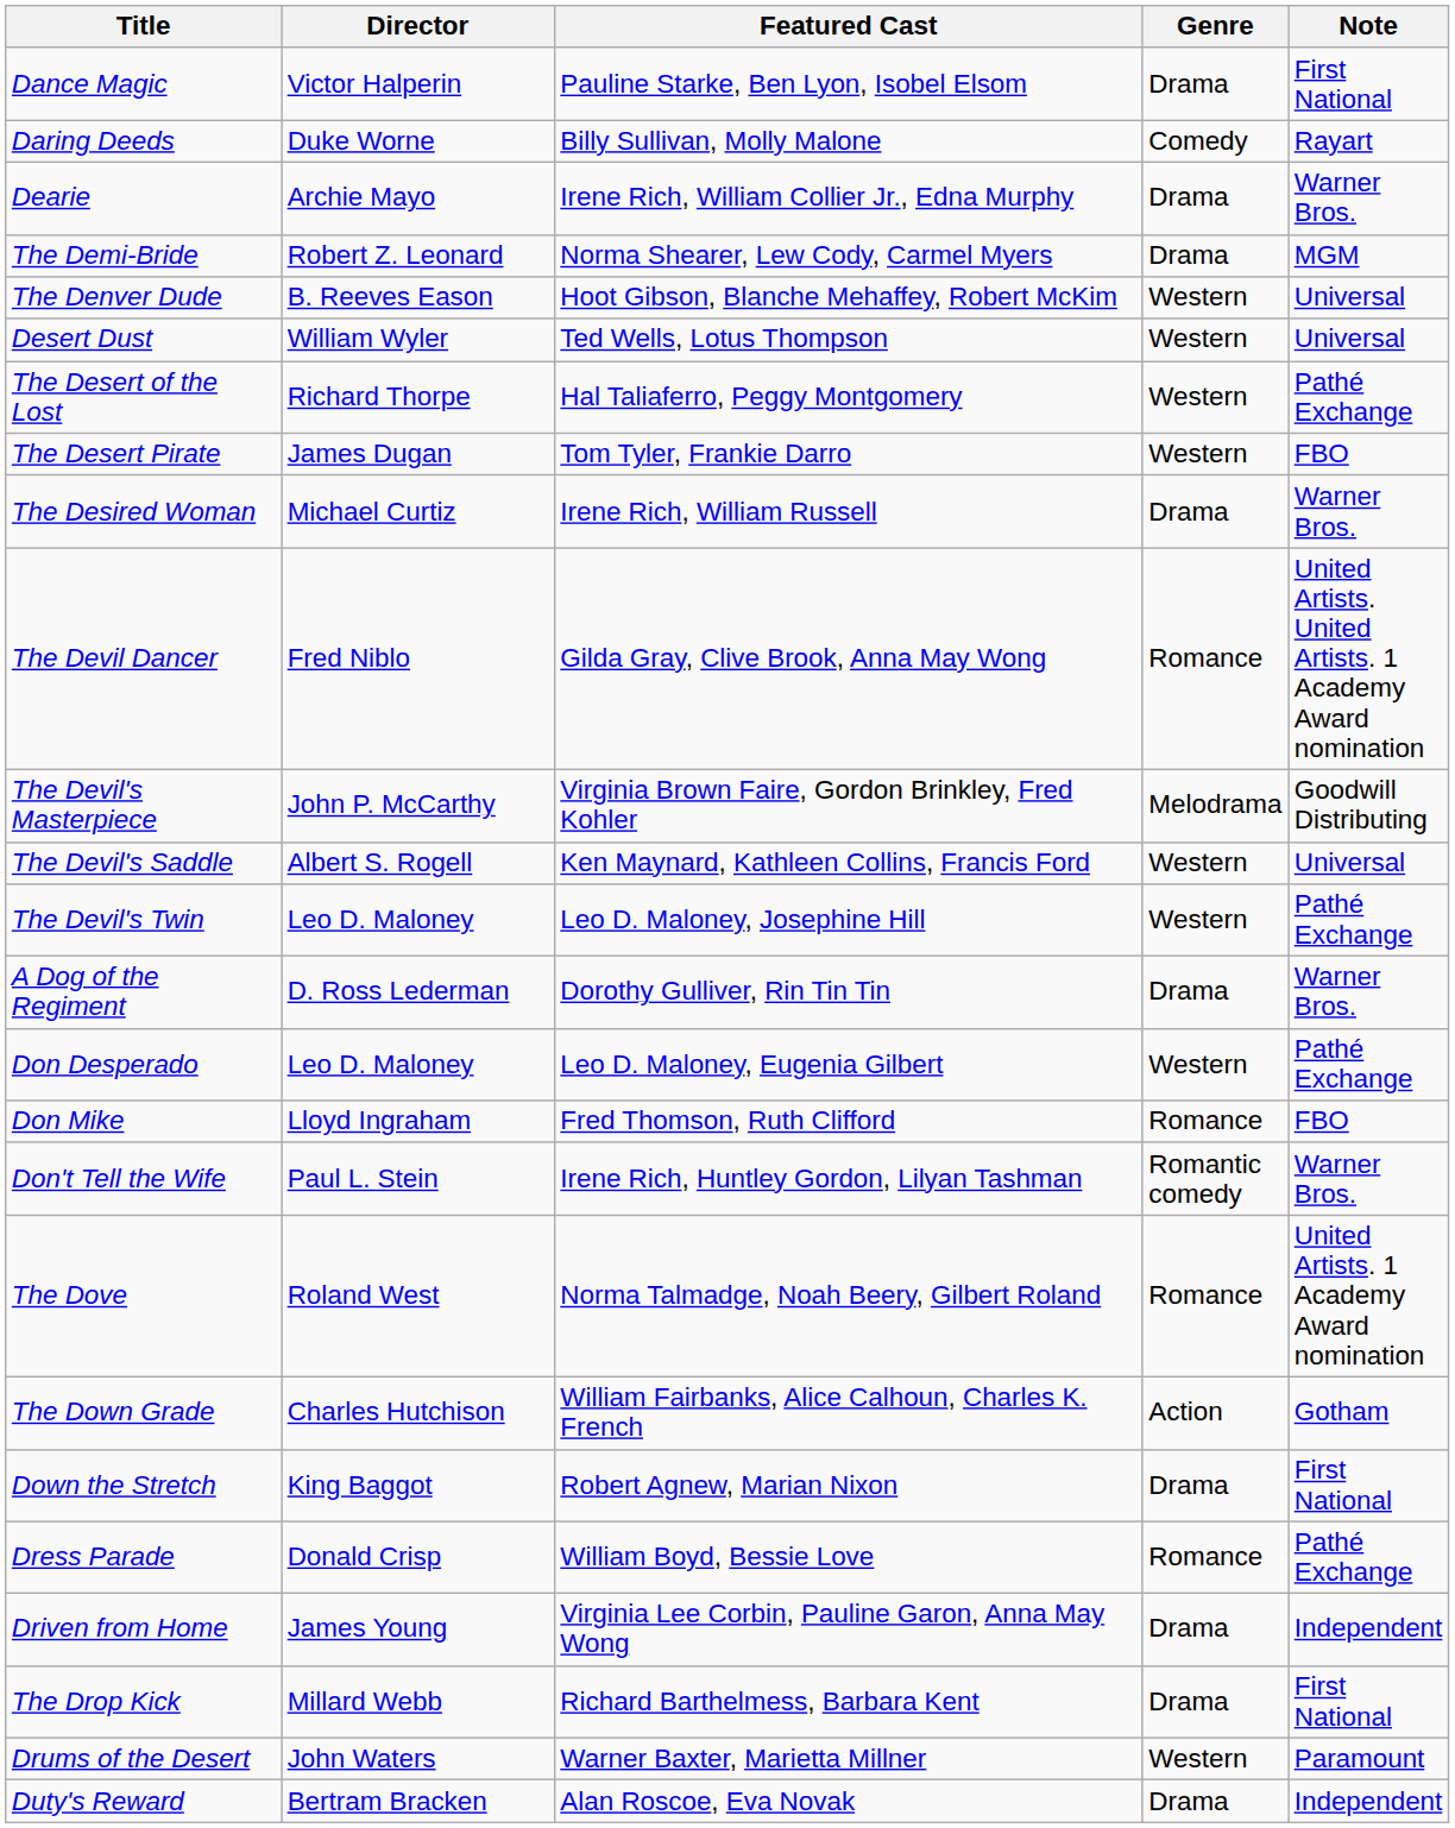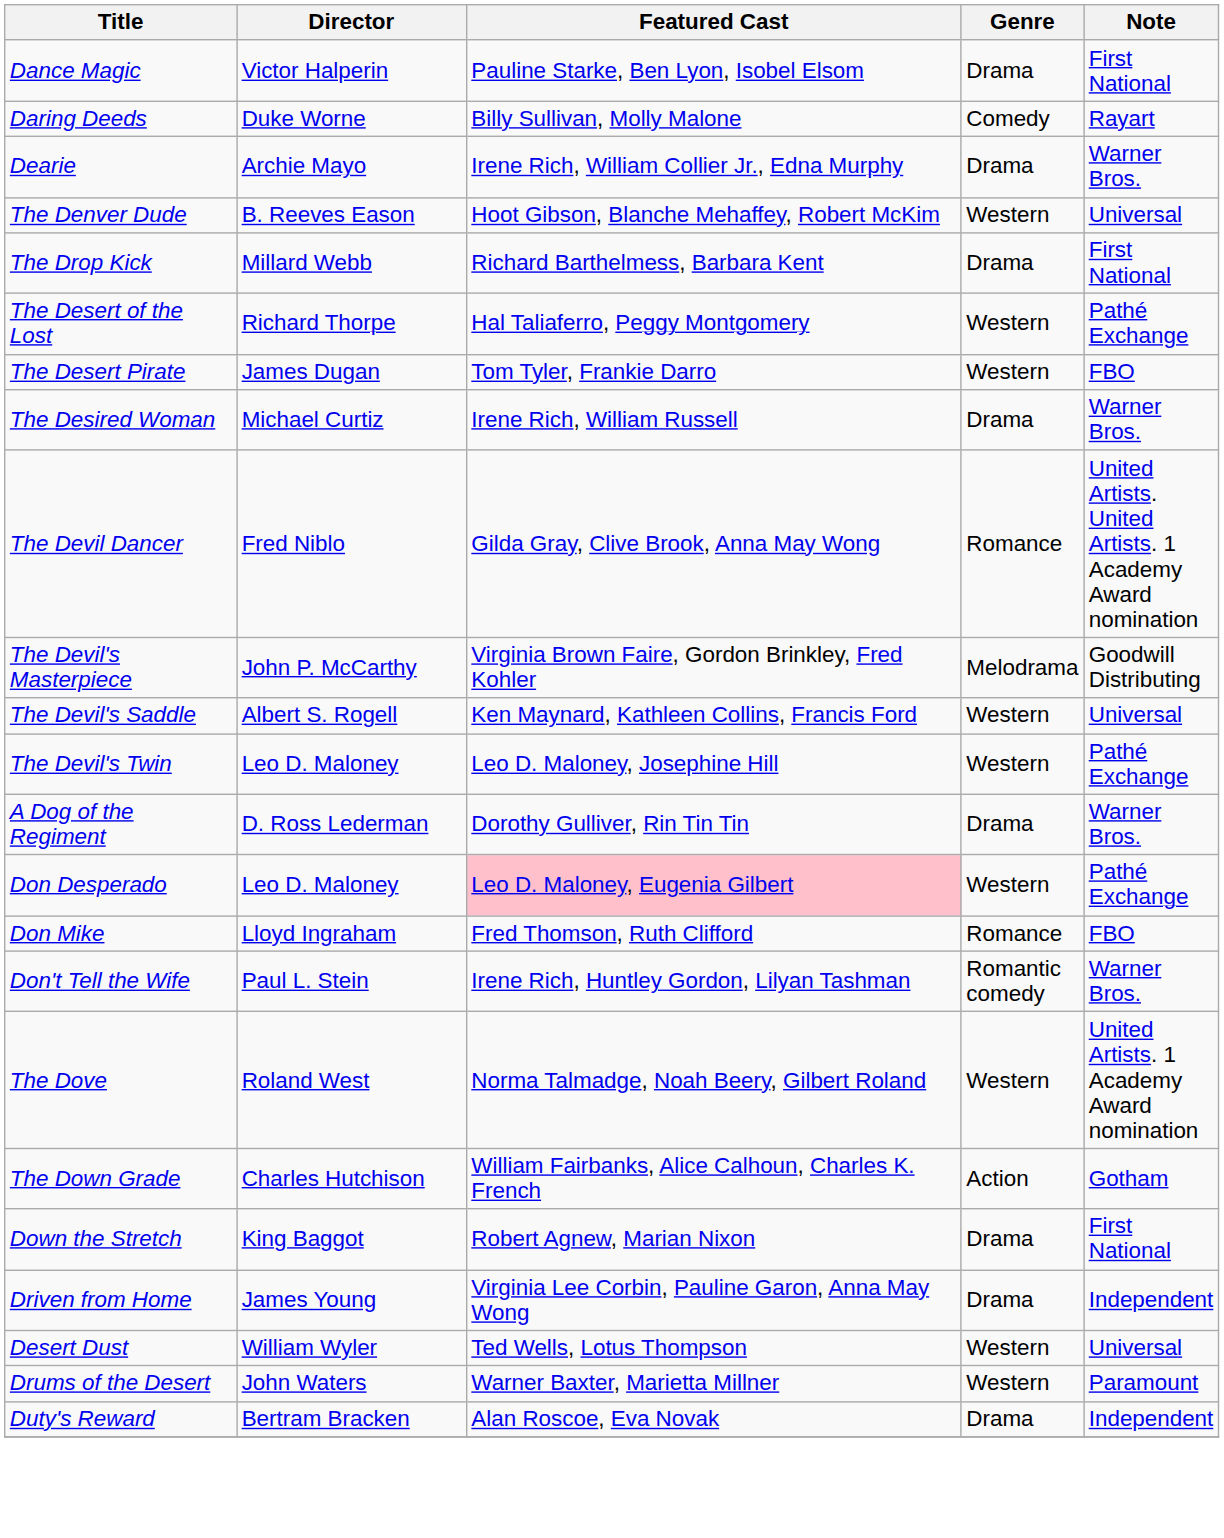- row: The Demi-Bride | Robert Z. Leonard | Norma Shearer, Lew Cody, Carmel Myers | Drama | MGM
rows swapped: Desert Dust <-> The Drop Kick
Don Desperado | Featured Cast: no background -> pink background
The Dove | Genre: Romance -> Western
- row: Dress Parade | Donald Crisp | William Boyd, Bessie Love | Romance | Pathé Exchange
